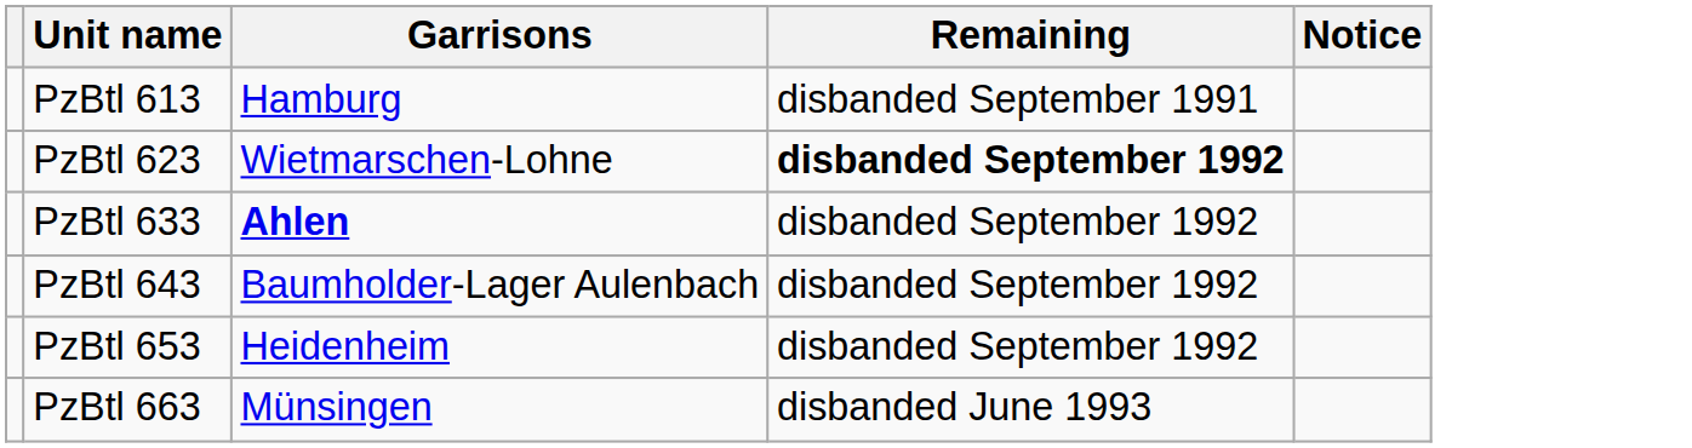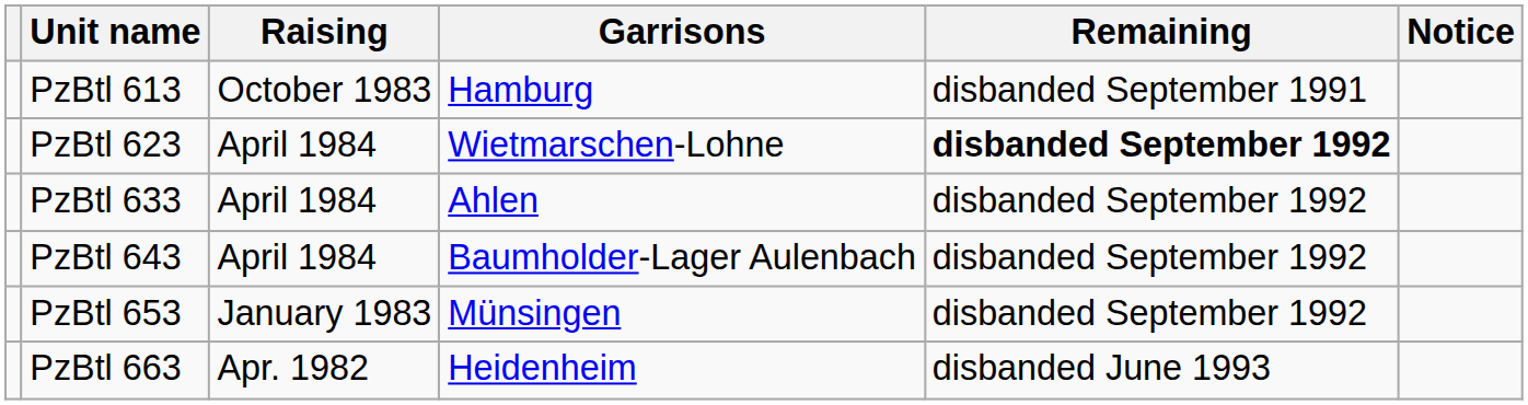+ column: Raising | October 1983 | April 1984 | April 1984 | April 1984 | January 1983 | Apr. 1982
PzBtl 633 | Garrisons: bold -> normal
PzBtl 653 | Garrisons: Heidenheim -> Münsingen
PzBtl 663 | Garrisons: Münsingen -> Heidenheim
